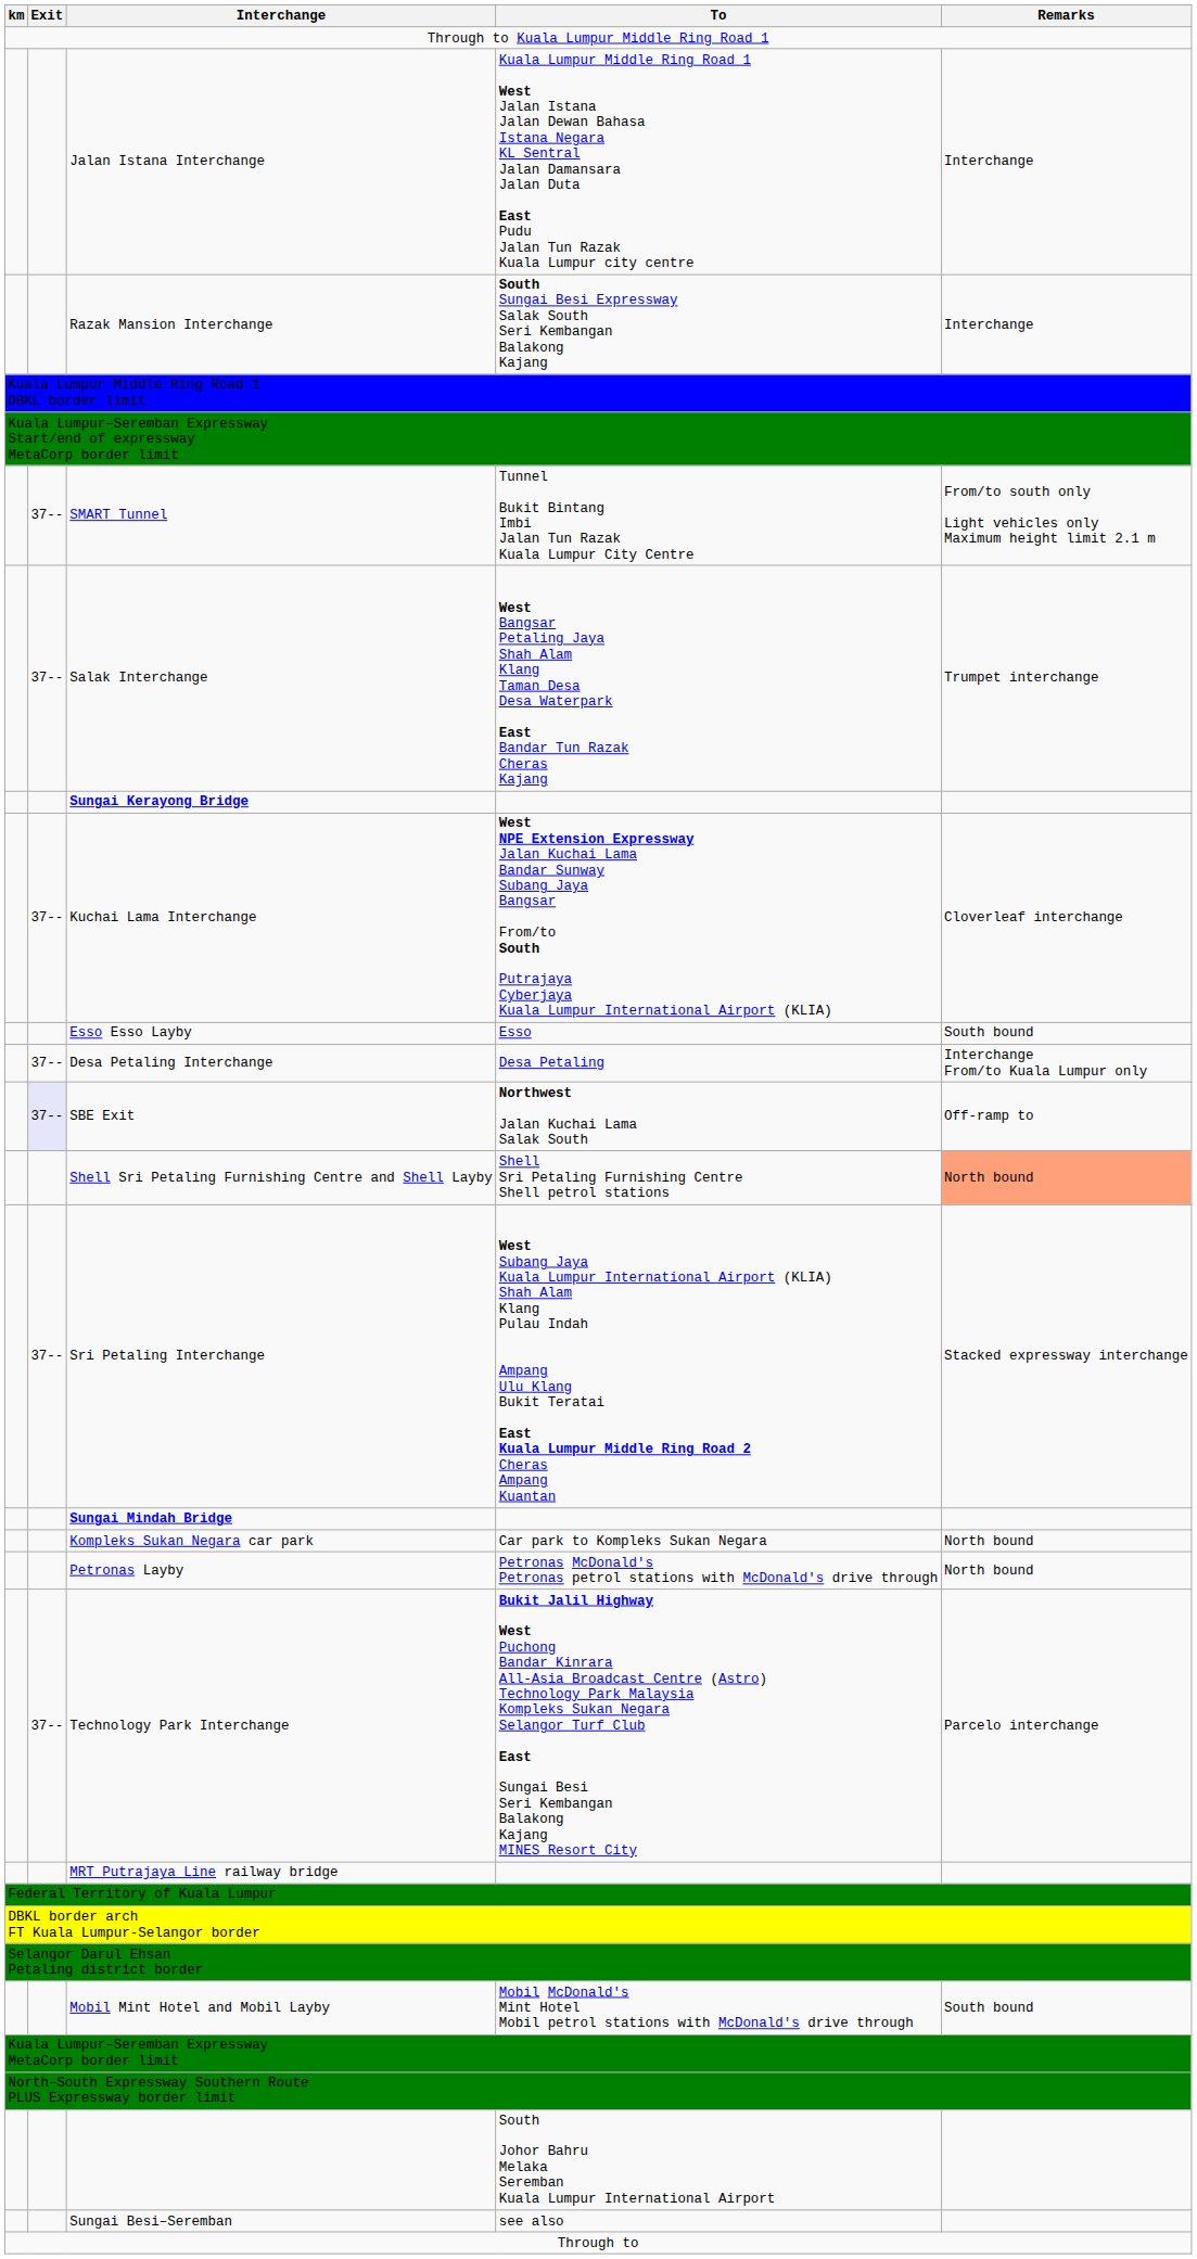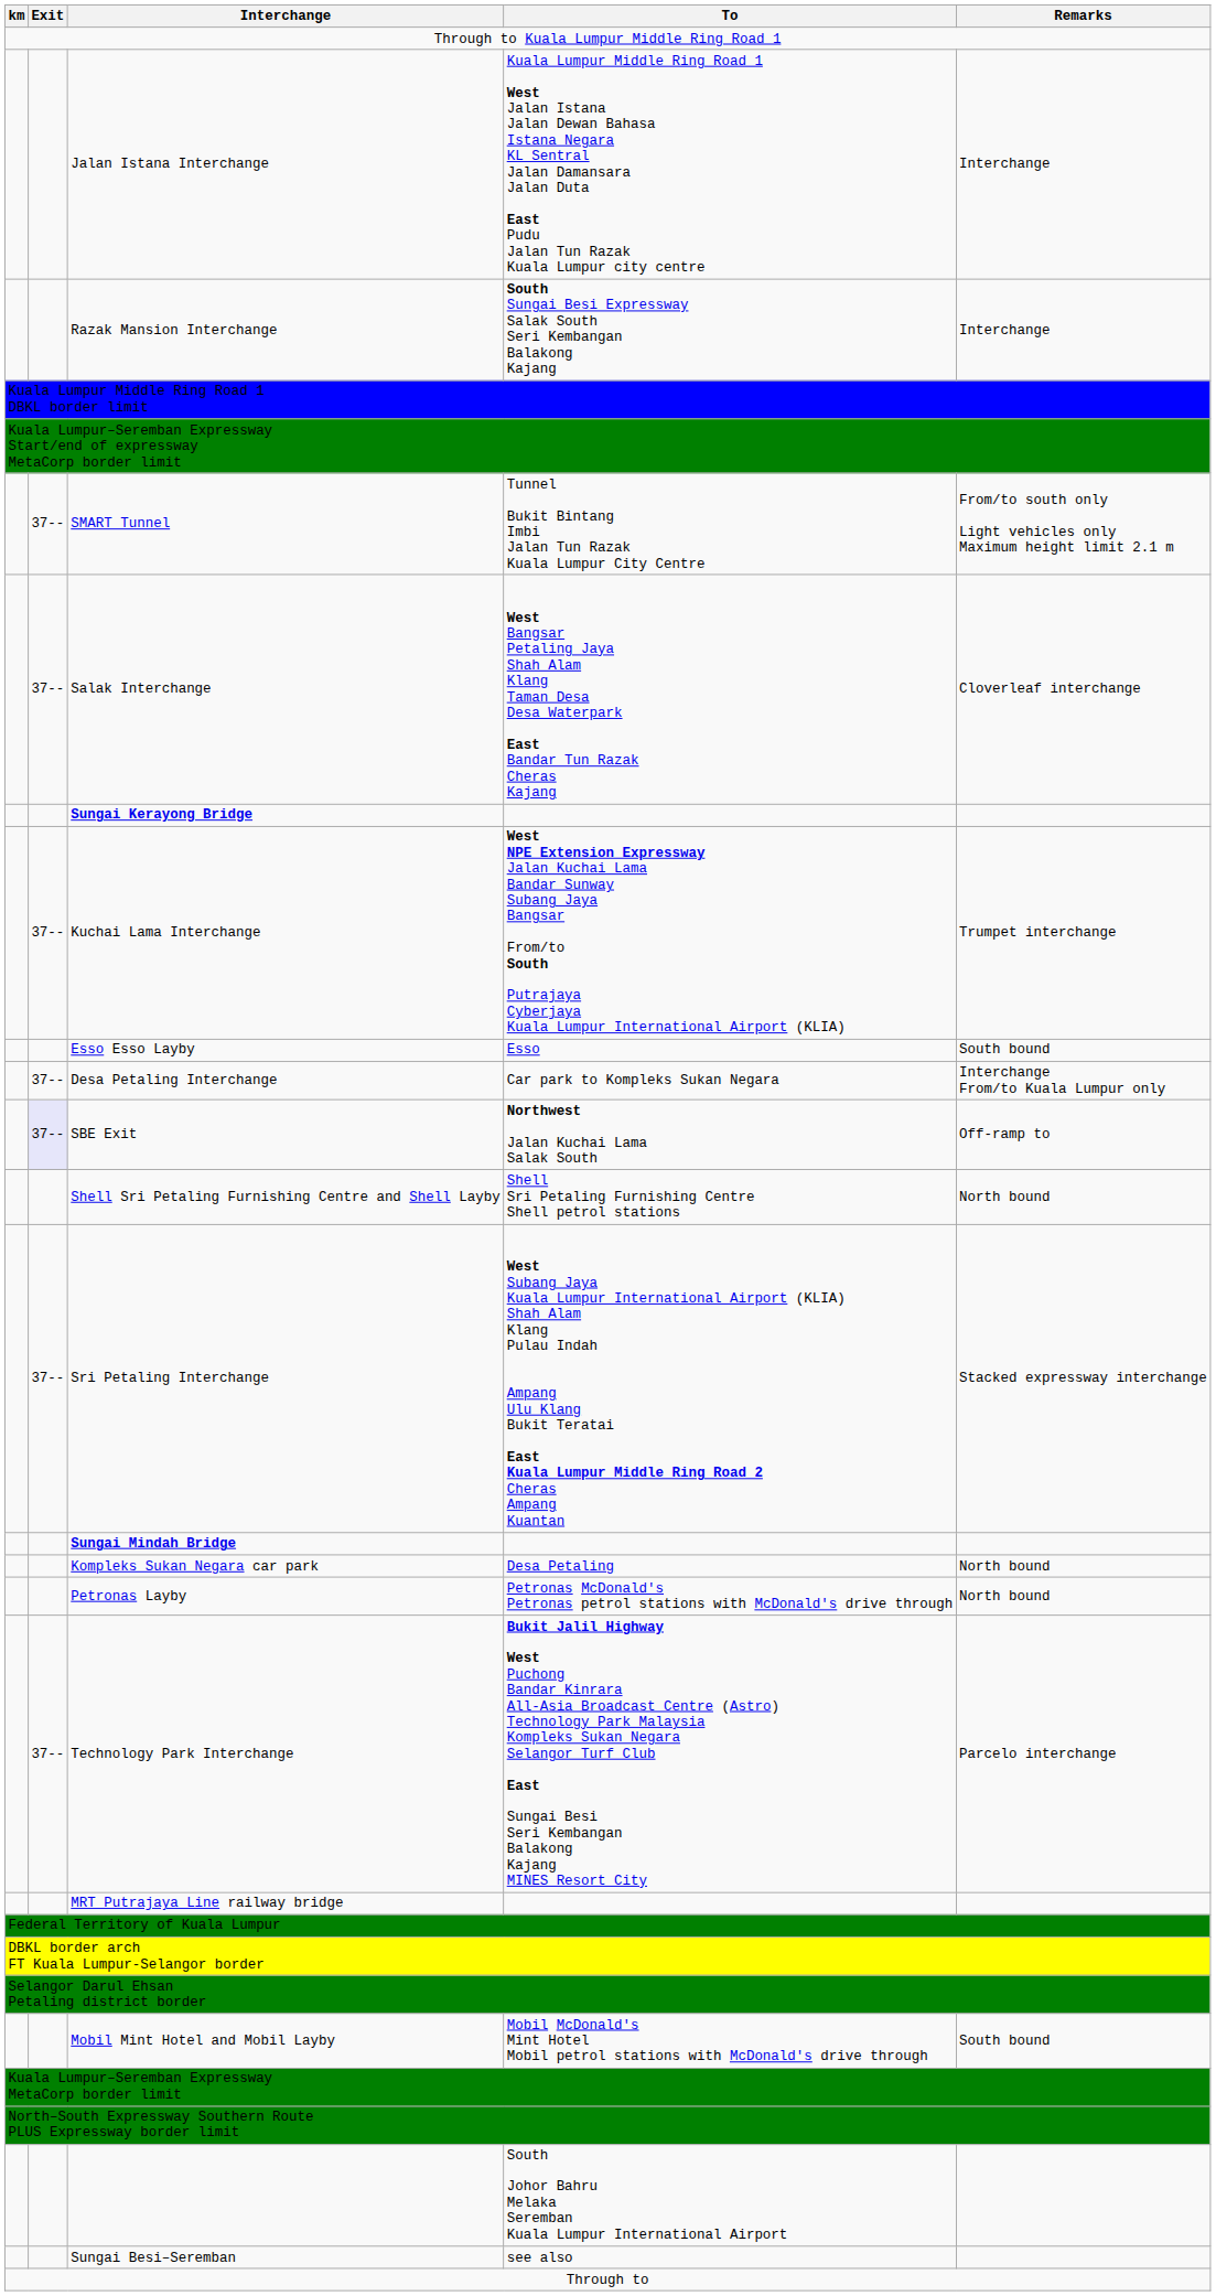Salak Interchange | Remarks: Trumpet interchange -> Cloverleaf interchange
Kuchai Lama Interchange | Remarks: Cloverleaf interchange -> Trumpet interchange
Desa Petaling Interchange | To: Desa Petaling -> Car park to Kompleks Sukan Negara
Shell Sri Petaling Furnishing Centre and Shell Layby | Remarks: lightsalmon background -> no background
Kompleks Sukan Negara car park | To: Car park to Kompleks Sukan Negara -> Desa Petaling
